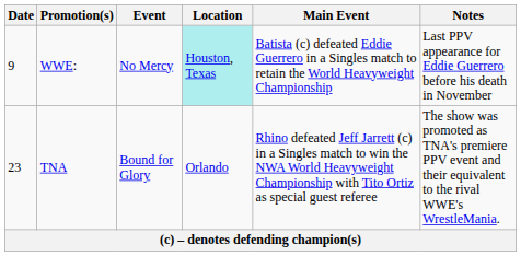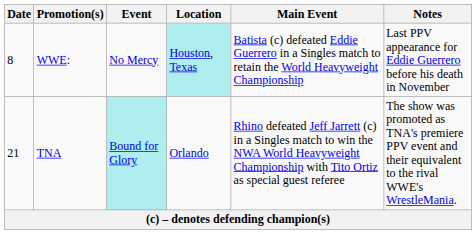WWE: | Date: 9 -> 8
TNA | Date: 23 -> 21
TNA | Event: no background -> paleturquoise background
